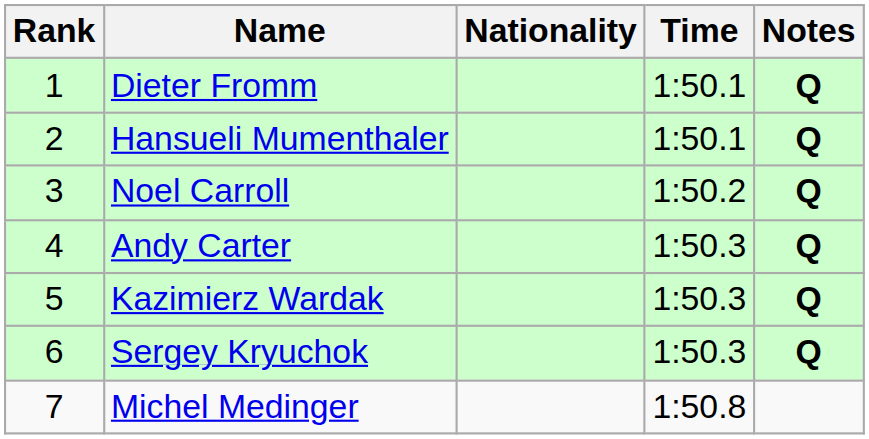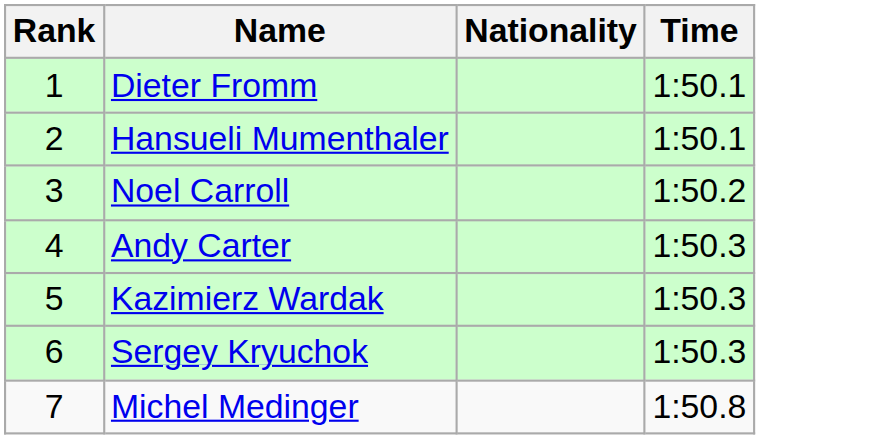- column: Notes | Q | Q | Q | Q | Q | Q
